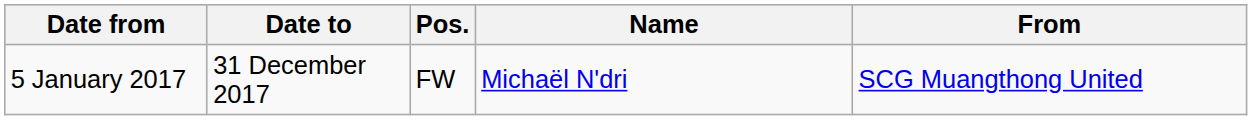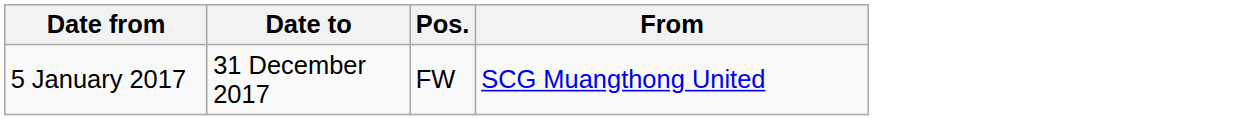- column: Name | Michaël N'dri
